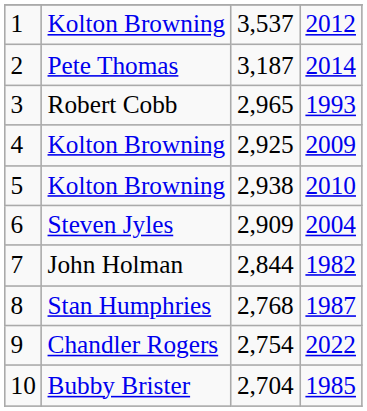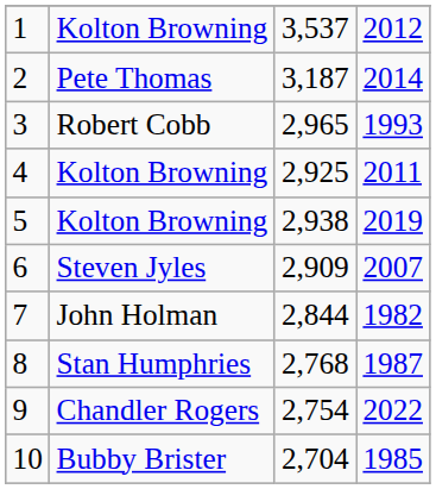4 | column 4: 2009 -> 2011
5 | column 4: 2010 -> 2019
6 | column 4: 2004 -> 2007
